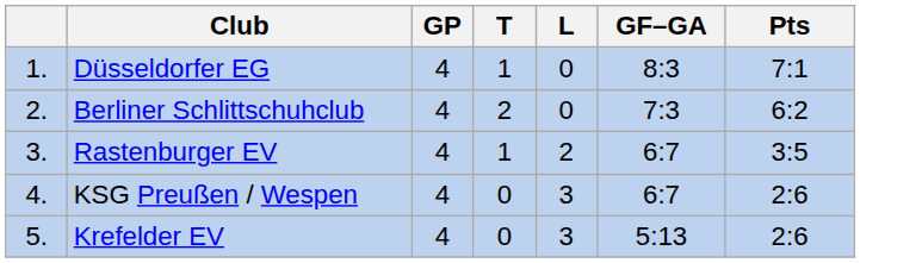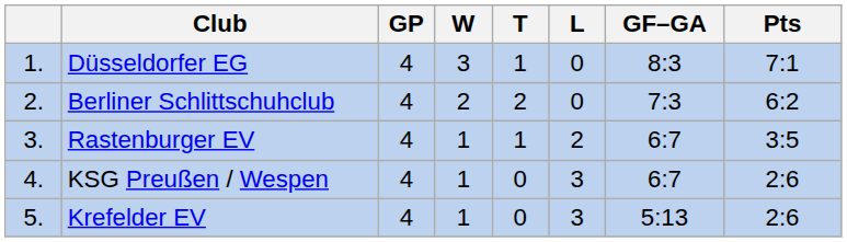+ column: W | 3 | 2 | 1 | 1 | 1
